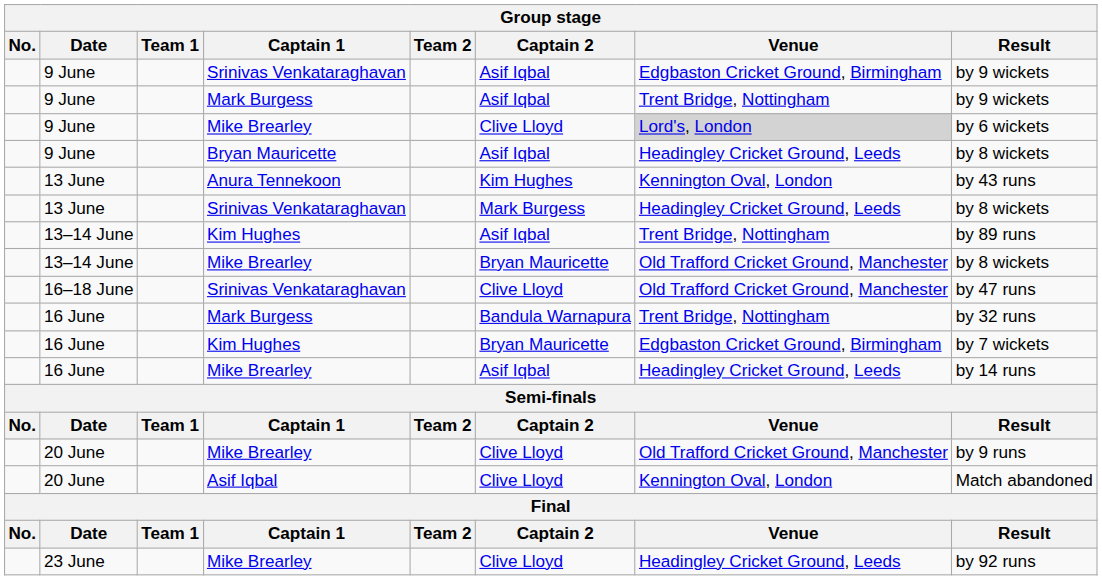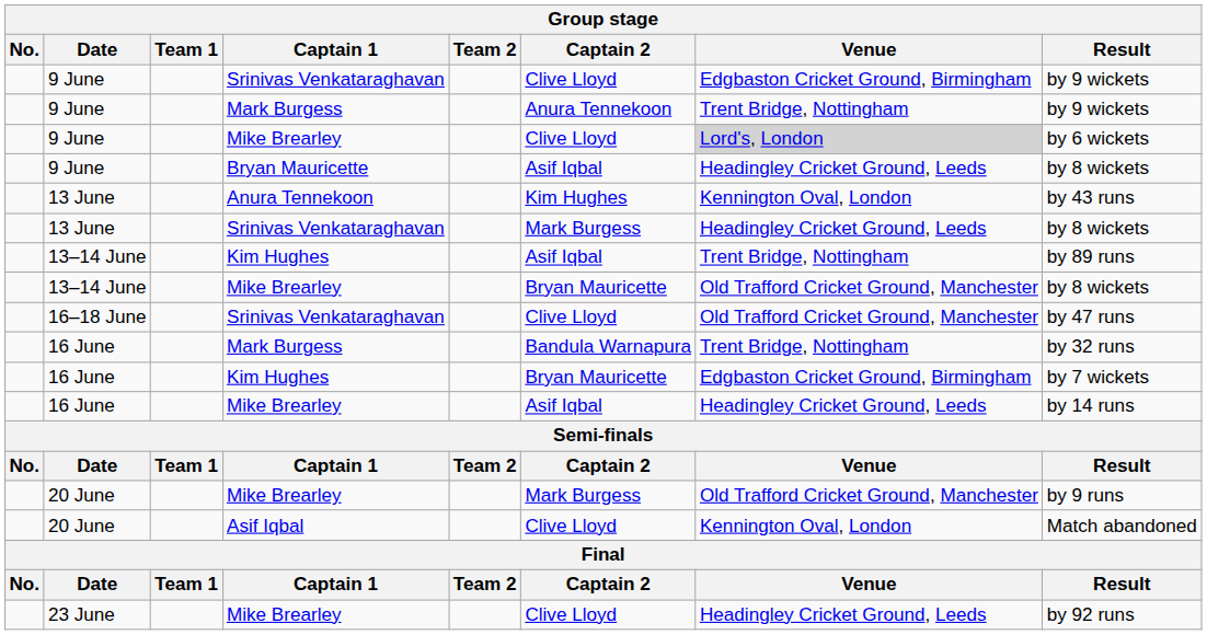9 June / Srinivas Venkataraghavan | Captain 2: Asif Iqbal -> Clive Lloyd
9 June / Mark Burgess | Captain 2: Asif Iqbal -> Anura Tennekoon
20 June / Mike Brearley | Captain 2: Clive Lloyd -> Mark Burgess
